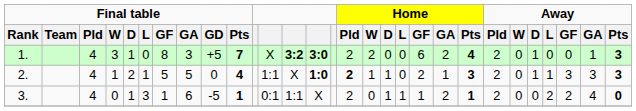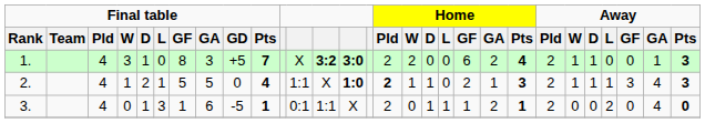1. | Away / W: 0 -> 1
2. | Away / W: 0 -> 1
2. | Away / GA: 3 -> 4
3. | Away / GF: 2 -> 0
